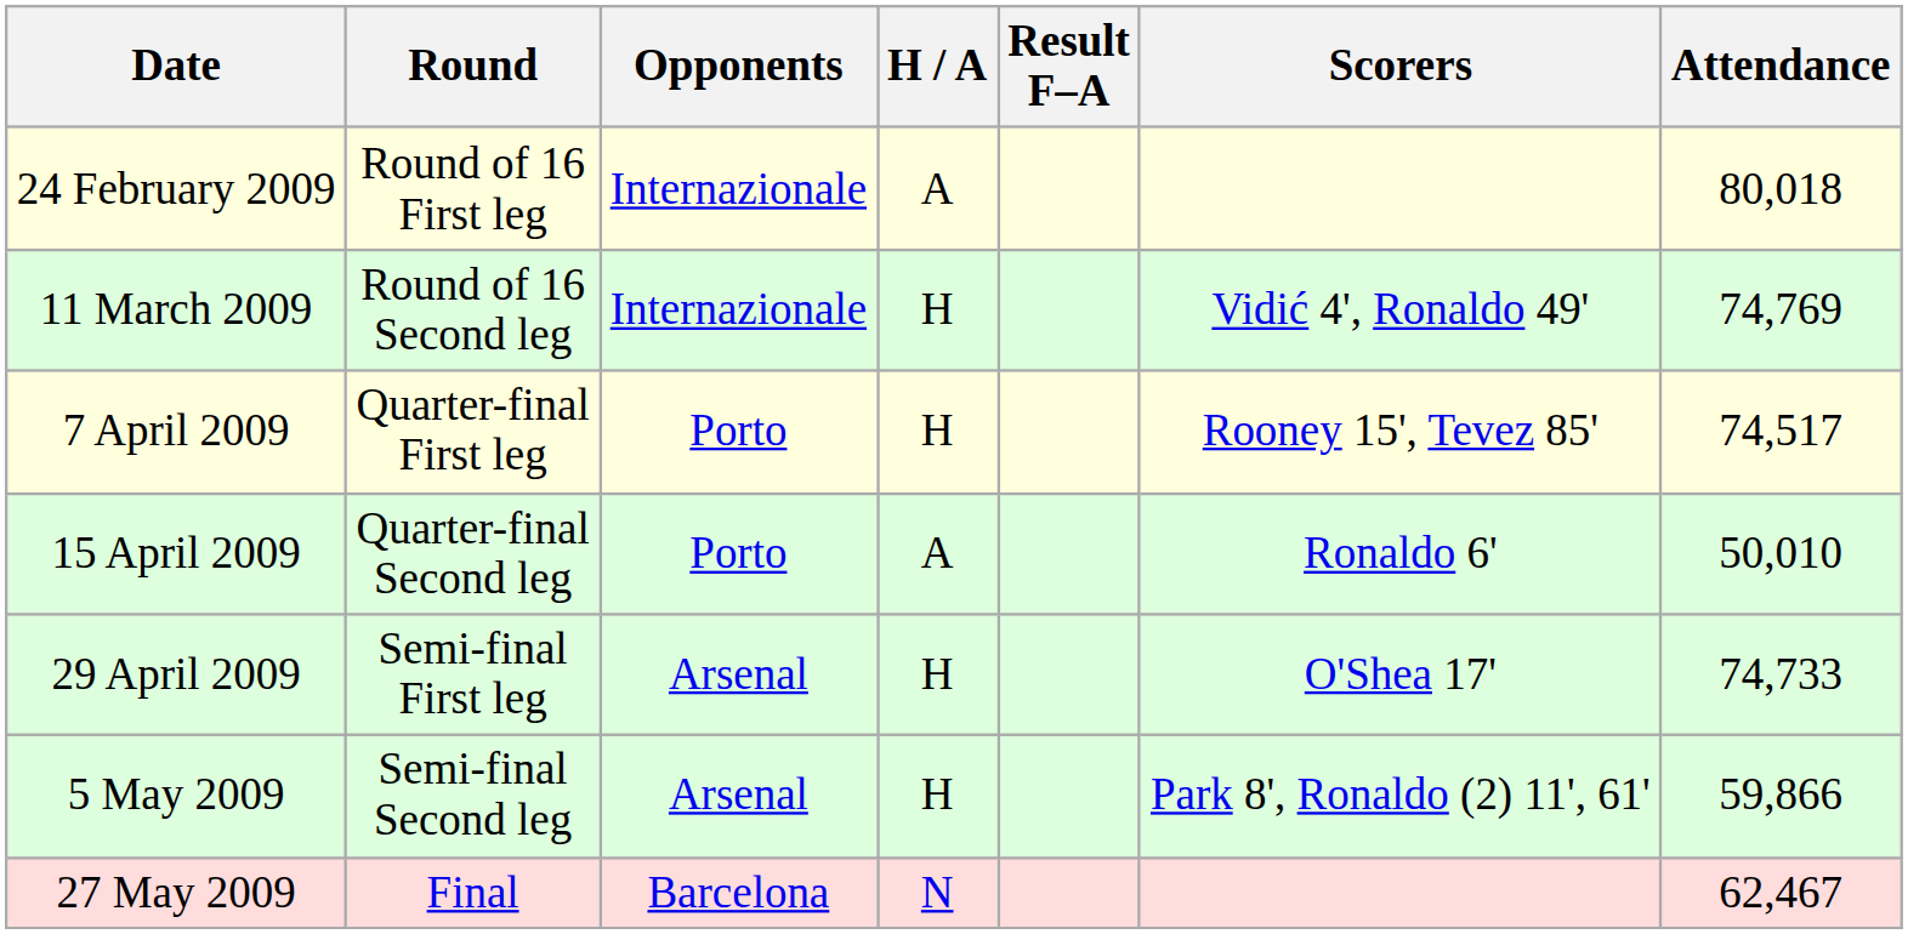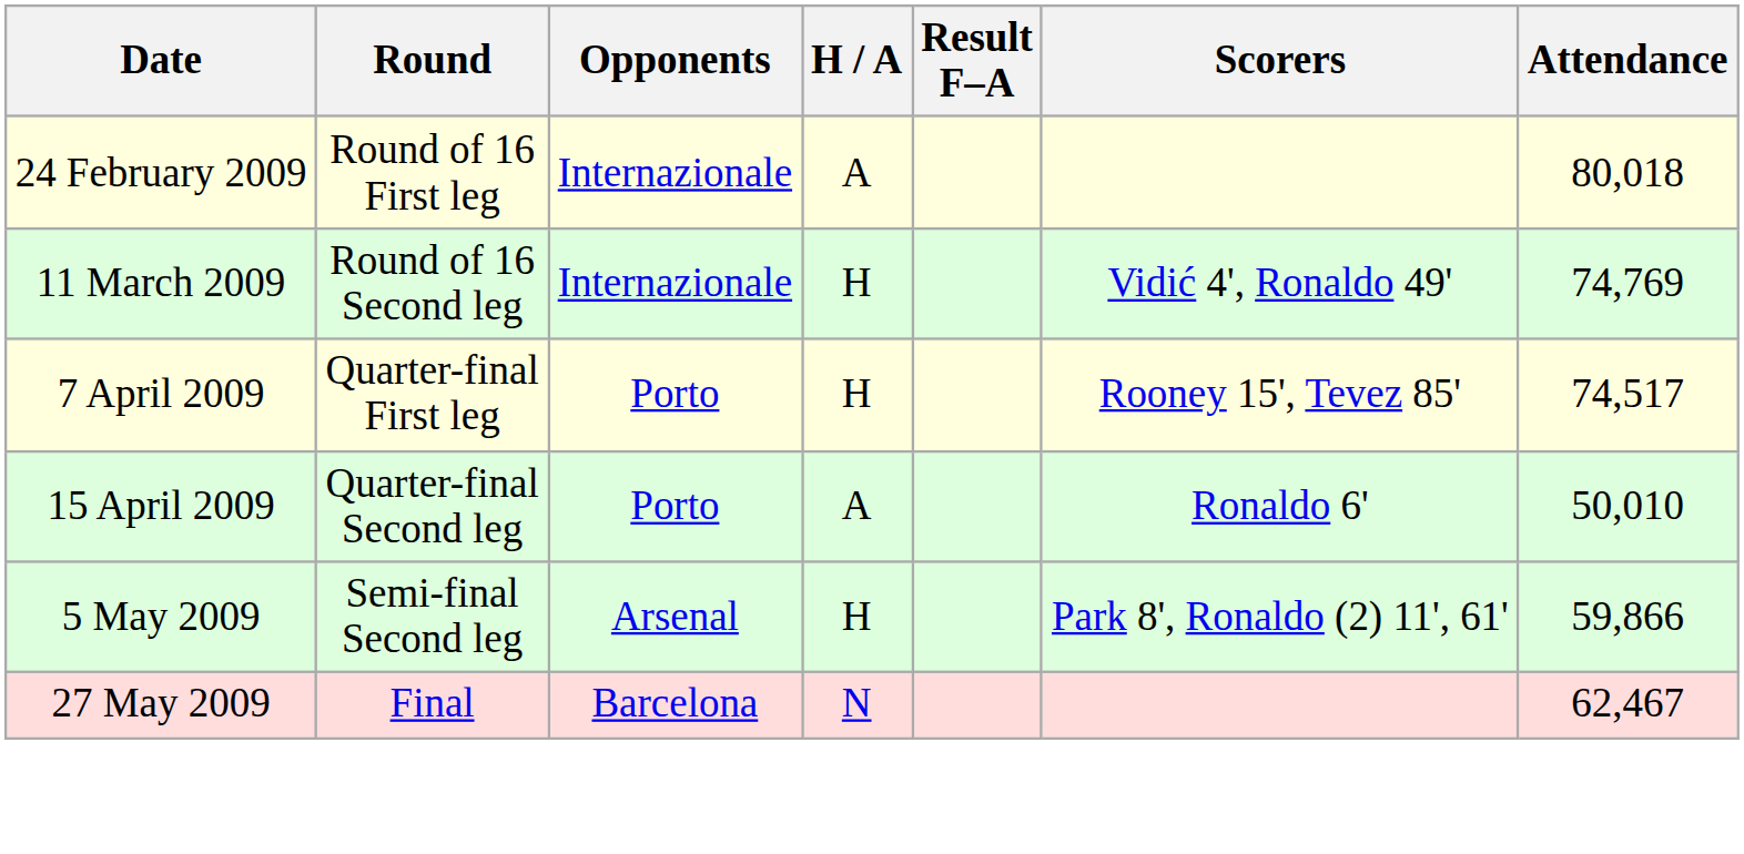- row: 29 April 2009 | Semi-final First leg | Arsenal | H | O'Shea 17' | 74,733
